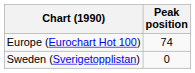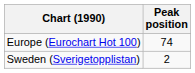Sweden (Sverigetopplistan) | Peak position: 0 -> 2
